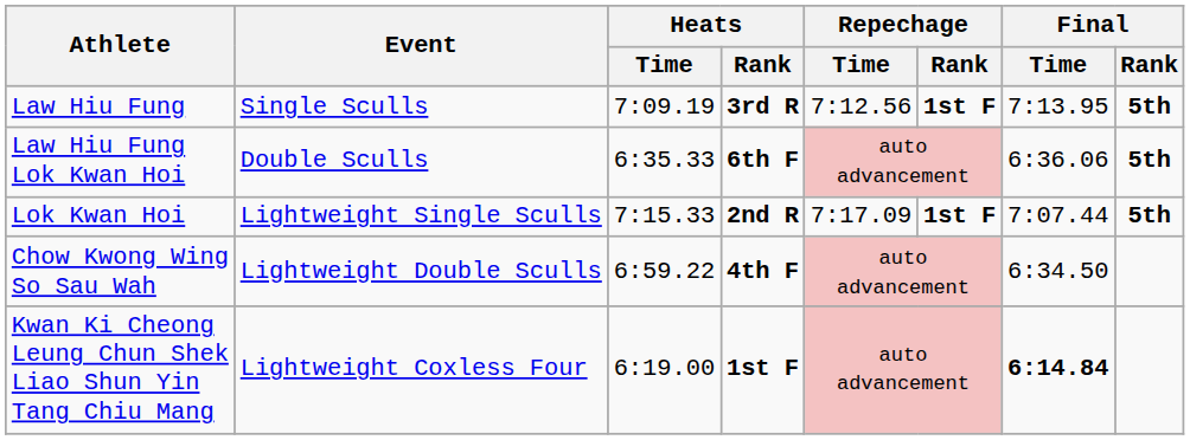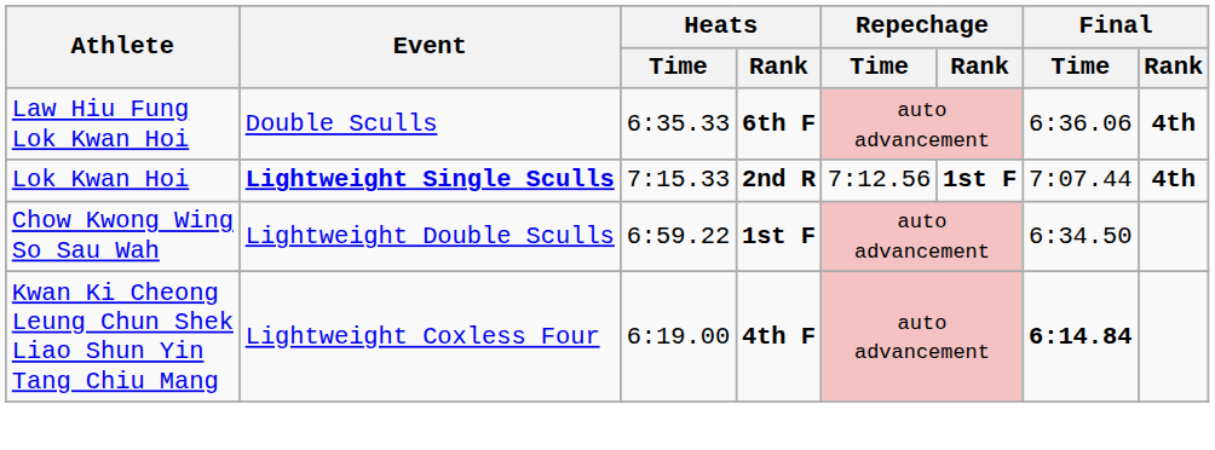- row: Law Hiu Fung | Single Sculls | 7:09.19 | 3rd R | 7:12.56 | 1st F | 7:13.95 | 5th
Law Hiu Fung Lok Kwan Hoi | Final / Rank: 5th -> 4th
Lok Kwan Hoi | Event: normal -> bold
Lok Kwan Hoi | Repechage / Time: 7:17.09 -> 7:12.56
Lok Kwan Hoi | Final / Rank: 5th -> 4th
Chow Kwong Wing So Sau Wah | Heats / Rank: 4th F -> 1st F
Kwan Ki Cheong Leung Chun Shek Liao Shun Yin Tang Chiu Mang | Heats / Rank: 1st F -> 4th F
